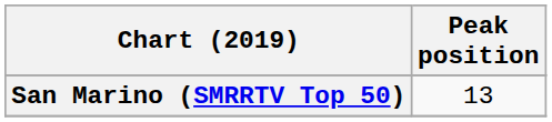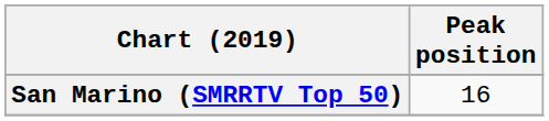San Marino (SMRRTV Top 50) | Peak position: 13 -> 16
